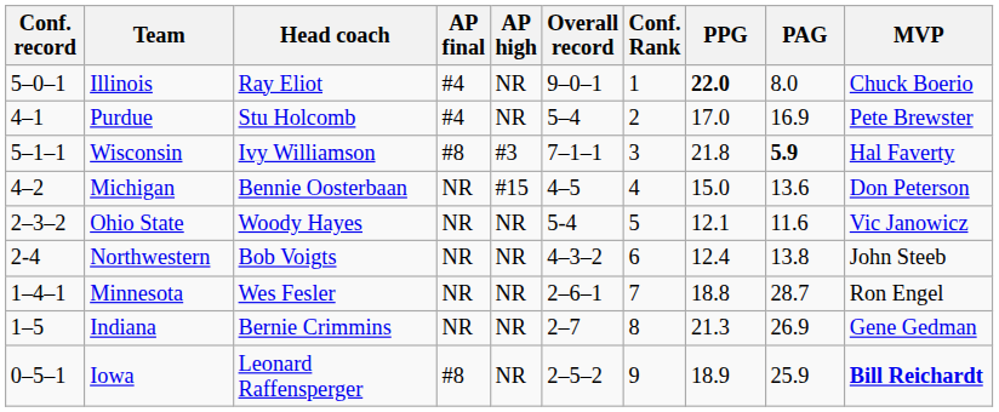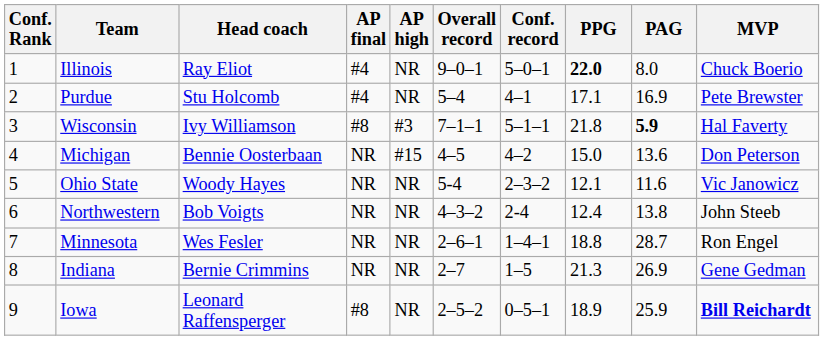columns swapped: Conf. Rank <-> Conf. record
Purdue | PPG: 17.0 -> 17.1
